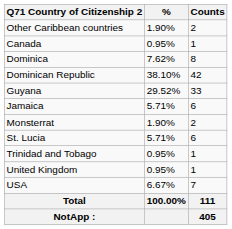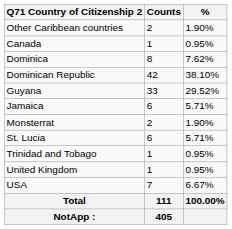columns swapped: Counts <-> %
